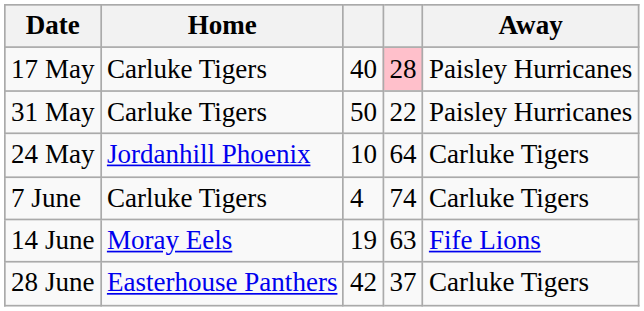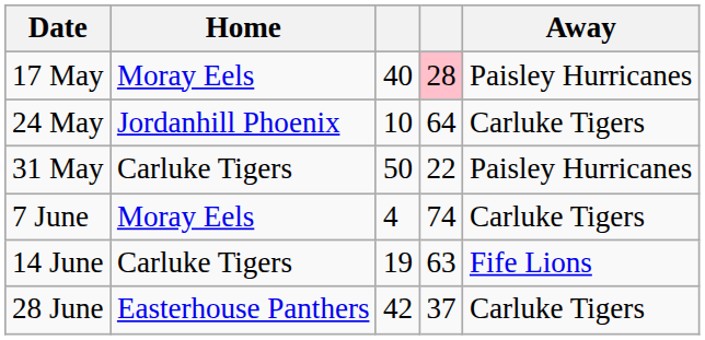17 May | Home: Carluke Tigers -> Moray Eels
rows swapped: 24 May <-> 31 May
7 June | Home: Carluke Tigers -> Moray Eels
14 June | Home: Moray Eels -> Carluke Tigers
